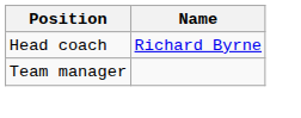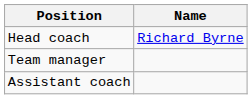+ row: Assistant coach
